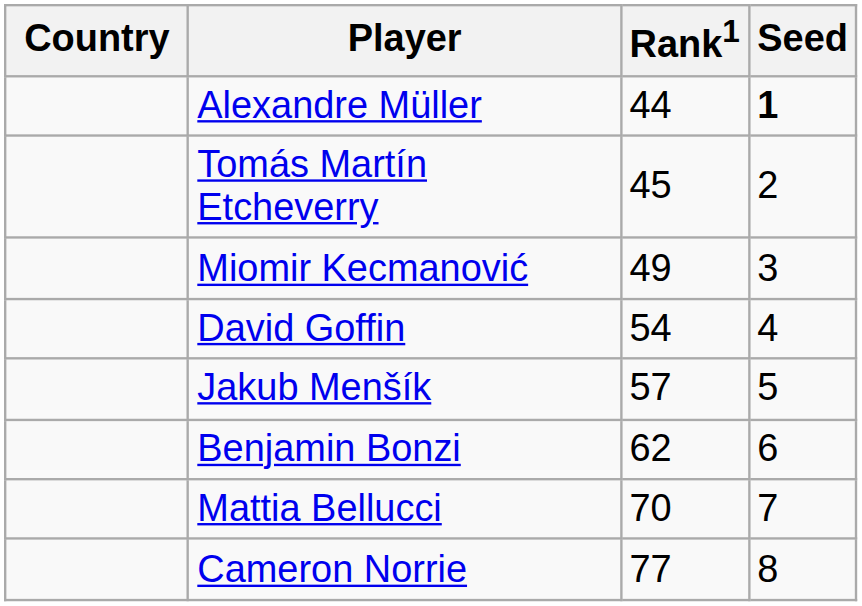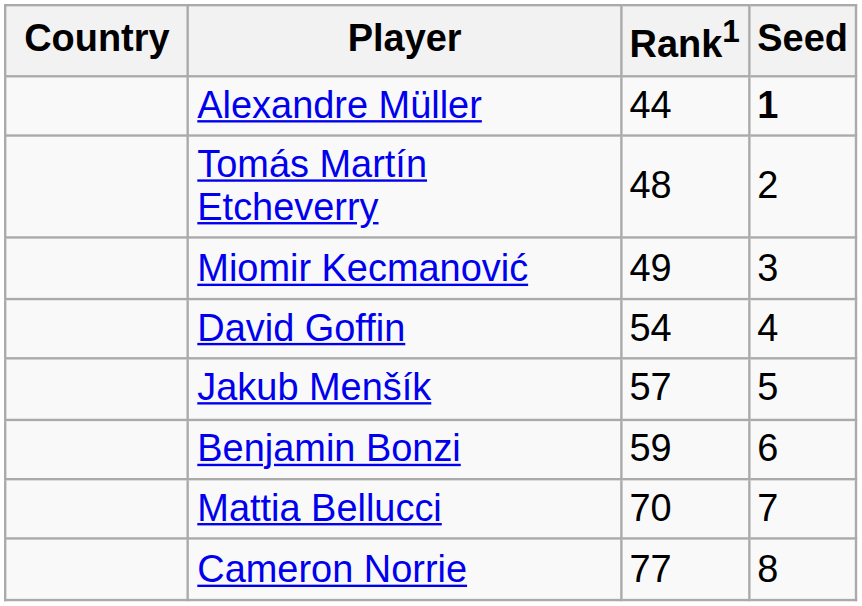Tomás Martín Etcheverry | Rank1: 45 -> 48
Benjamin Bonzi | Rank1: 62 -> 59
